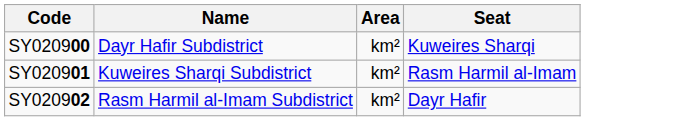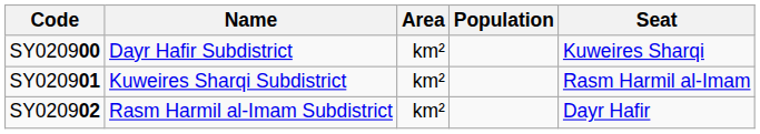+ column: Population
